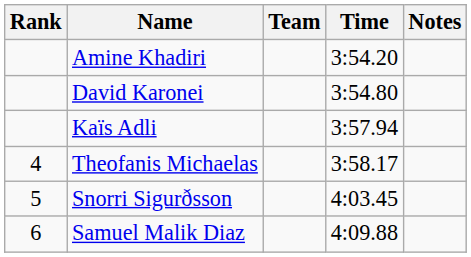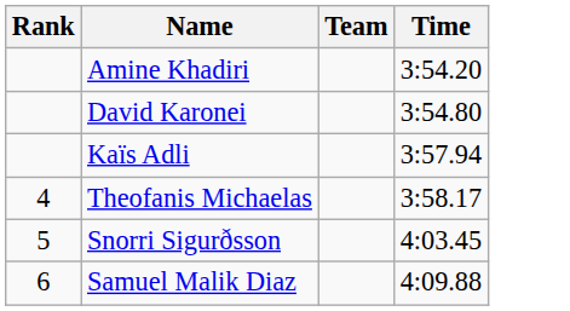- column: Notes
